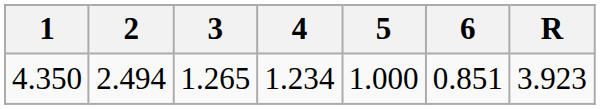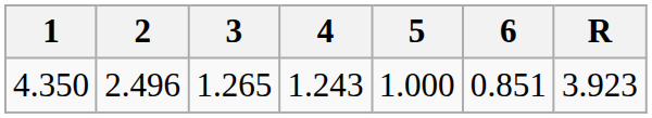4.350 | 2: 2.494 -> 2.496
4.350 | 4: 1.234 -> 1.243
